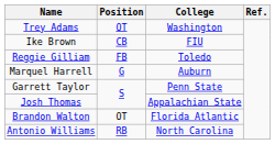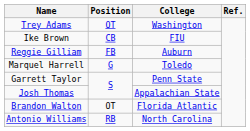Reggie Gilliam | College: Toledo -> Auburn
Marquel Harrell | College: Auburn -> Toledo
